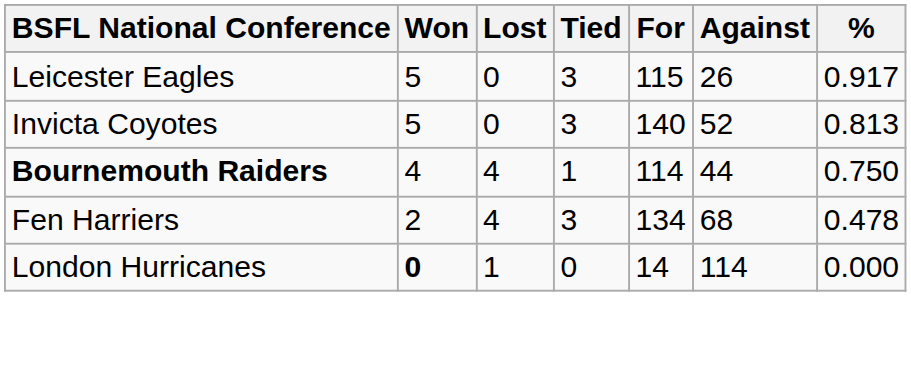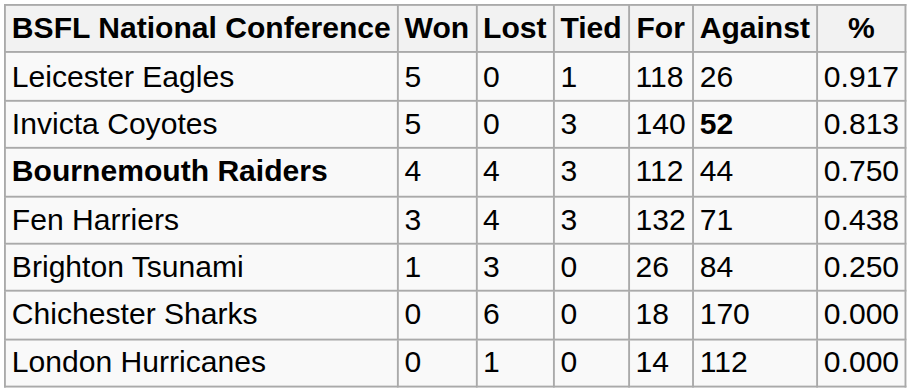Leicester Eagles | Tied: 3 -> 1
Leicester Eagles | For: 115 -> 118
Invicta Coyotes | Against: normal -> bold
Bournemouth Raiders | Tied: 1 -> 3
Bournemouth Raiders | For: 114 -> 112
Fen Harriers | Won: 2 -> 3
Fen Harriers | For: 134 -> 132
Fen Harriers | Against: 68 -> 71
Fen Harriers | %: 0.478 -> 0.438
+ row: Brighton Tsunami | 1 | 3 | 0 | 26 | 84 | 0.250
+ row: Chichester Sharks | 0 | 6 | 0 | 18 | 170 | 0.000
London Hurricanes | Won: bold -> normal
London Hurricanes | Against: 114 -> 112
